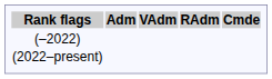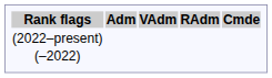rows swapped: (–2022) <-> (2022–present)
